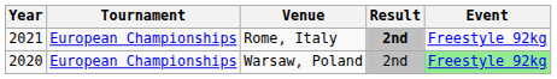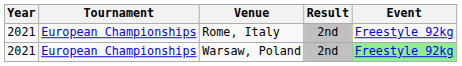Rome, Italy | Result: bold -> normal
Warsaw, Poland | Year: 2020 -> 2021
